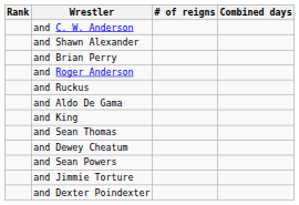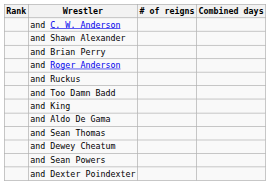+ row: and Too Damn Badd
rows swapped: and King <-> and Aldo De Gama
- row: and Jimmie Torture
